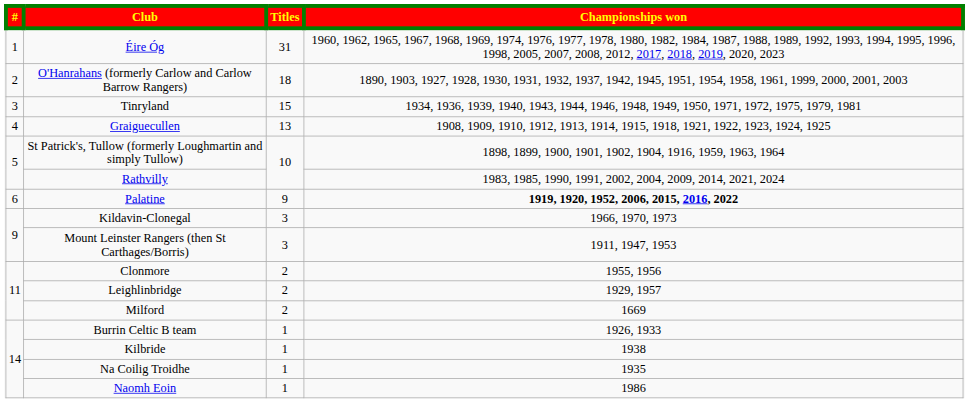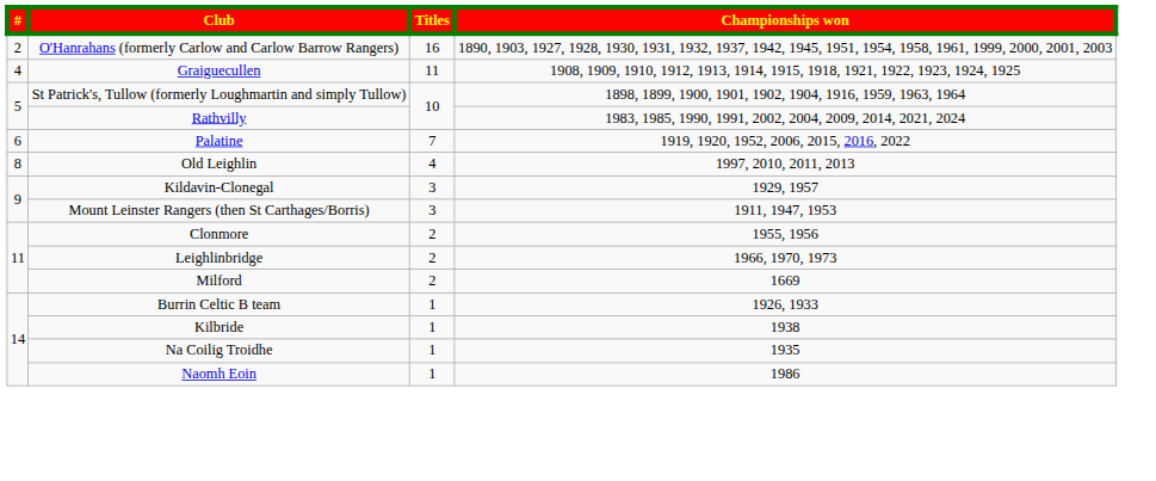- row: 1 | Éire Óg | 31 | 1960, 1962, 1965, 1967, 1968, 1969, 1974, 1976, 1977, 1978, 1980, 1982, 1984, 1987, 1988, 1989, 1992, 1993, 1994, 1995, 1996, 1998, 2005, 2007, 2008, 2012, 2017, 2018, 2019, 2020, 2023
O'Hanrahans (formerly Carlow and Carlow Barrow Rangers) | Titles: 18 -> 16
- row: 3 | Tinryland | 15 | 1934, 1936, 1939, 1940, 1943, 1944, 1946, 1948, 1949, 1950, 1971, 1972, 1975, 1979, 1981
Graiguecullen | Titles: 13 -> 11
Palatine | Titles: 9 -> 7
Palatine | Championships won: bold -> normal
+ row: 8 | Old Leighlin | 4 | 1997, 2010, 2011, 2013
Kildavin-Clonegal | Championships won: 1966, 1970, 1973 -> 1929, 1957
Leighlinbridge | Championships won: 1929, 1957 -> 1966, 1970, 1973
